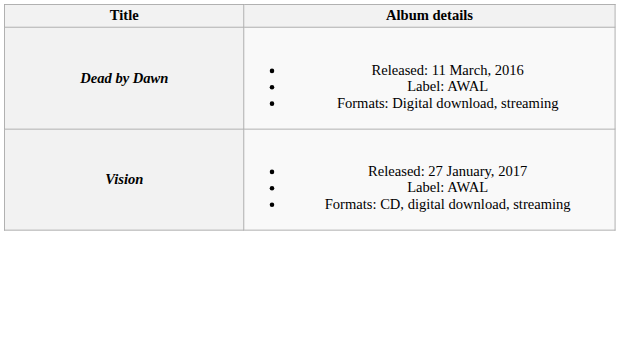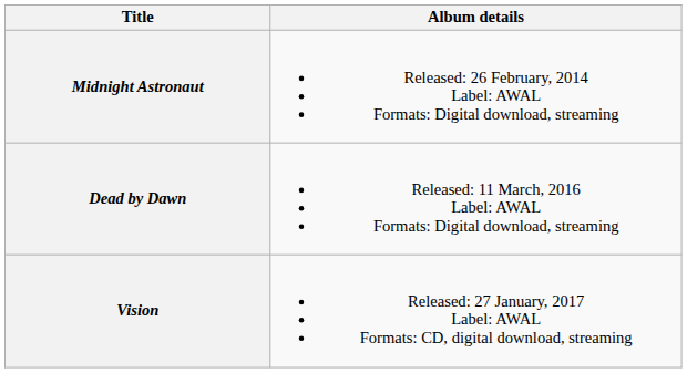+ row: Midnight Astronaut | Released: 26 February, 2014 Label: AWAL Formats: Digital download, streaming
